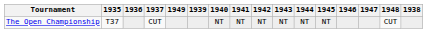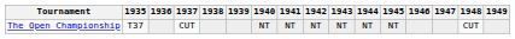columns swapped: 1938 <-> 1949
